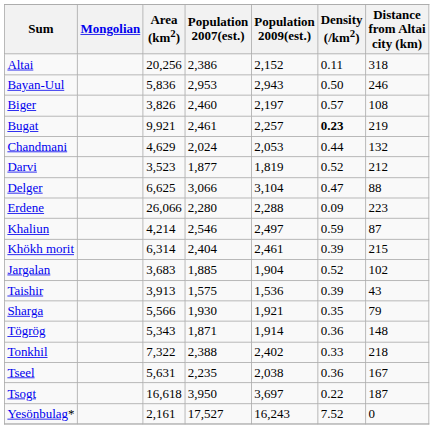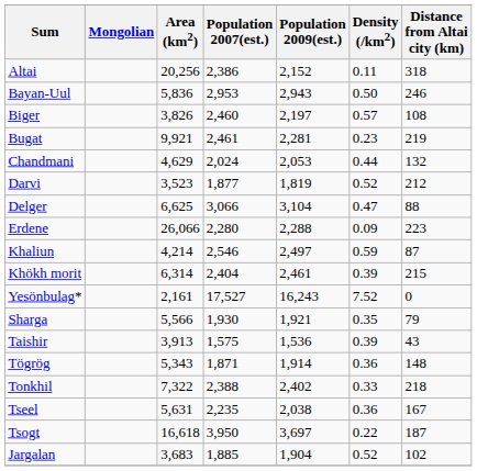Bugat | Population 2009(est.): 2,257 -> 2,281
Bugat | Density (/km2): bold -> normal
rows swapped: Jargalan <-> Yesönbulag*
rows swapped: Sharga <-> Taishir
